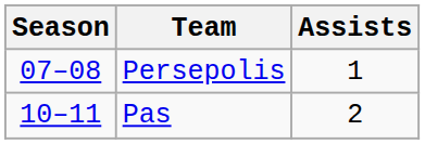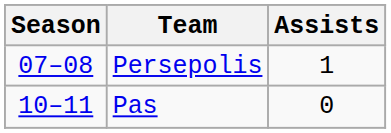Pas | Assists: 2 -> 0
